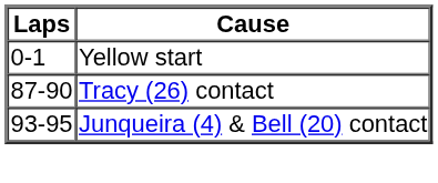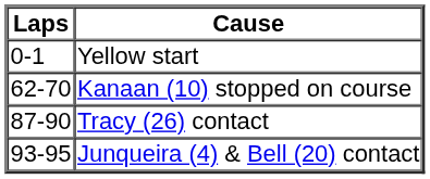+ row: 62-70 | Kanaan (10) stopped on course
